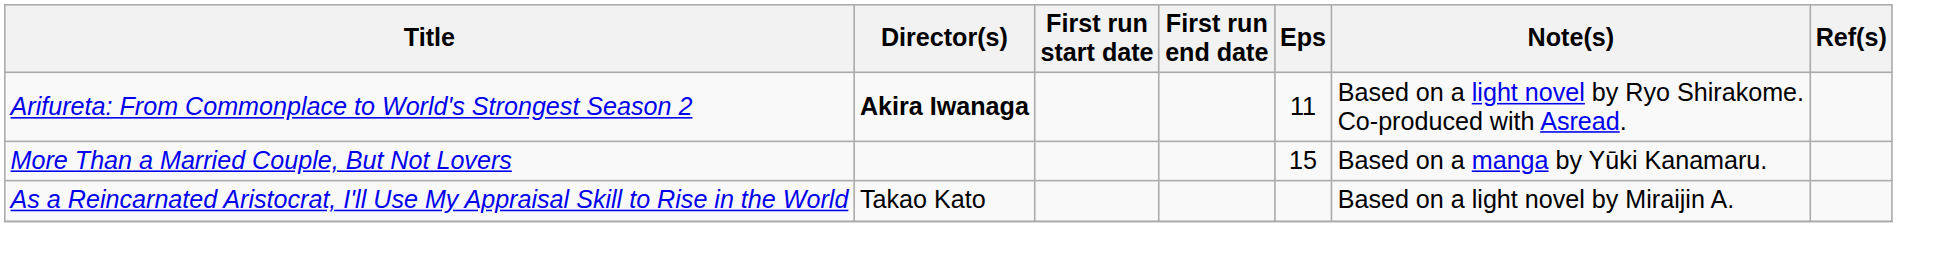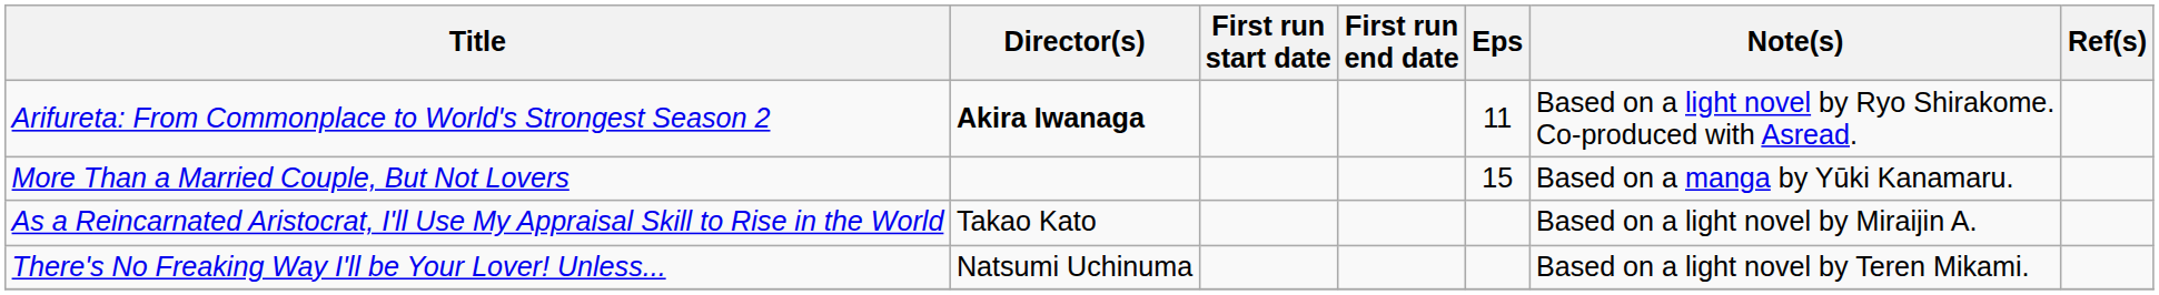+ row: There's No Freaking Way I'll be Your Lover! Unless... | Natsumi Uchinuma | Based on a light novel by Teren Mikami.
